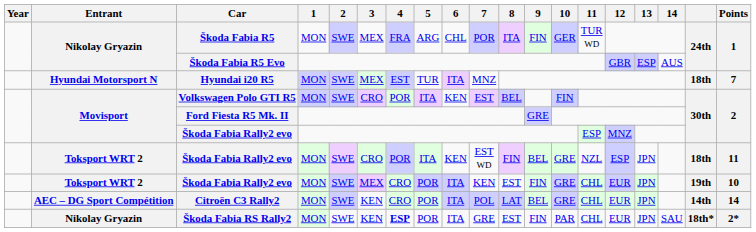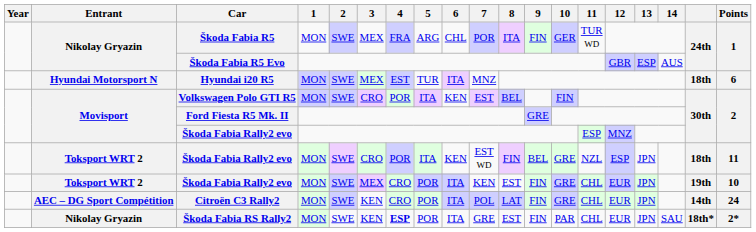Hyundai i20 R5 | Points: 7 -> 6
Citroën C3 Rally2 | 9: BEL -> FIN
Citroën C3 Rally2 | Points: 14 -> 24
